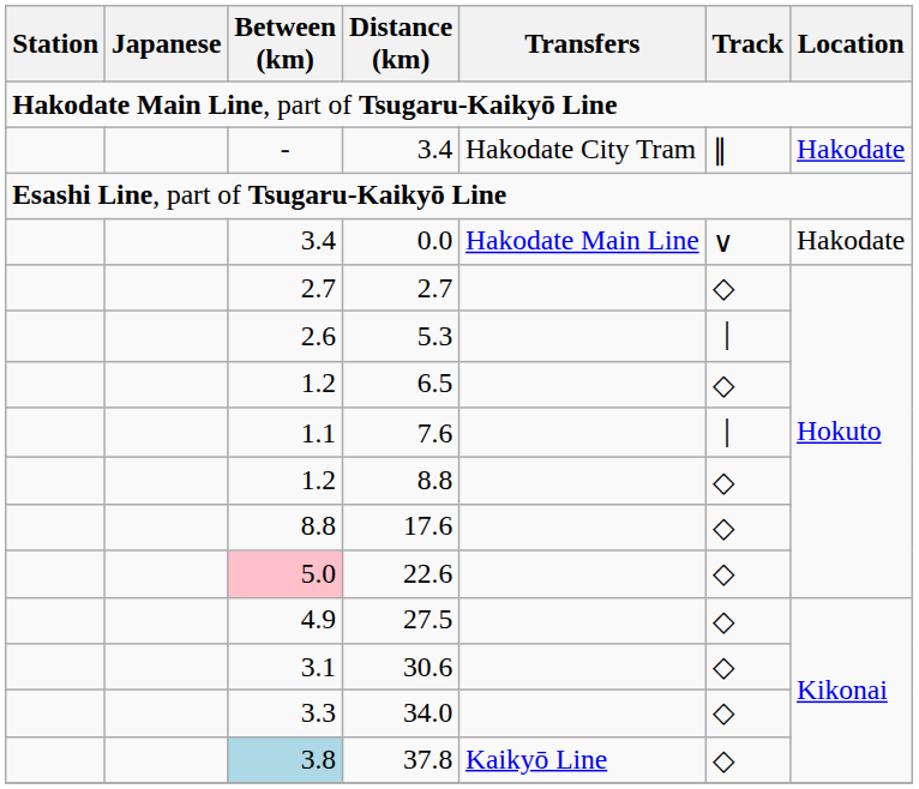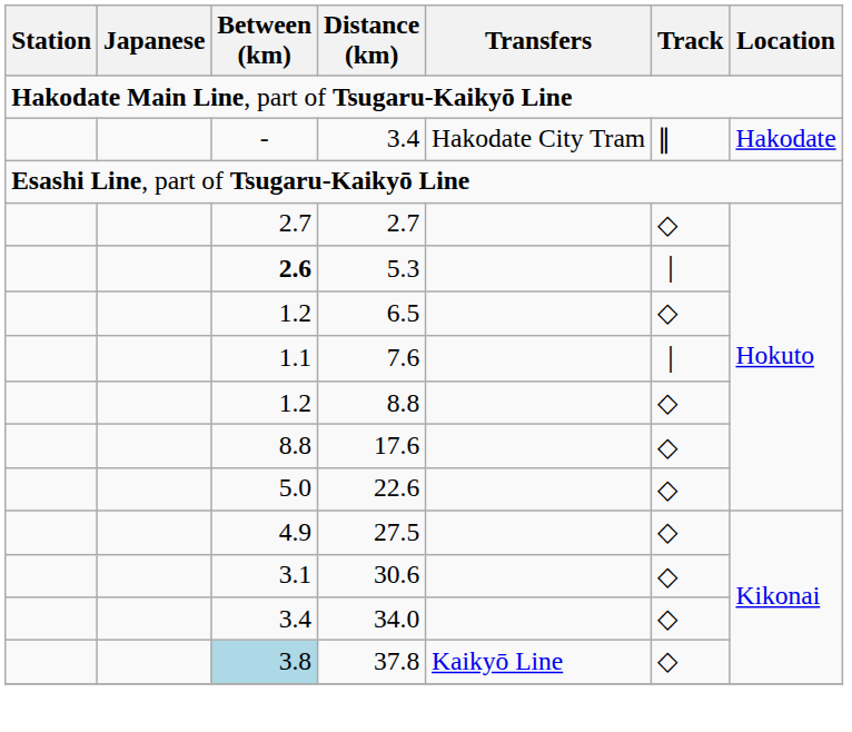- row: 3.4 | 0.0 | Hakodate Main Line | ∨ | Hakodate
5.3 | Between (km): normal -> bold
22.6 | Between (km): pink background -> no background
34.0 | Between (km): 3.3 -> 3.4
